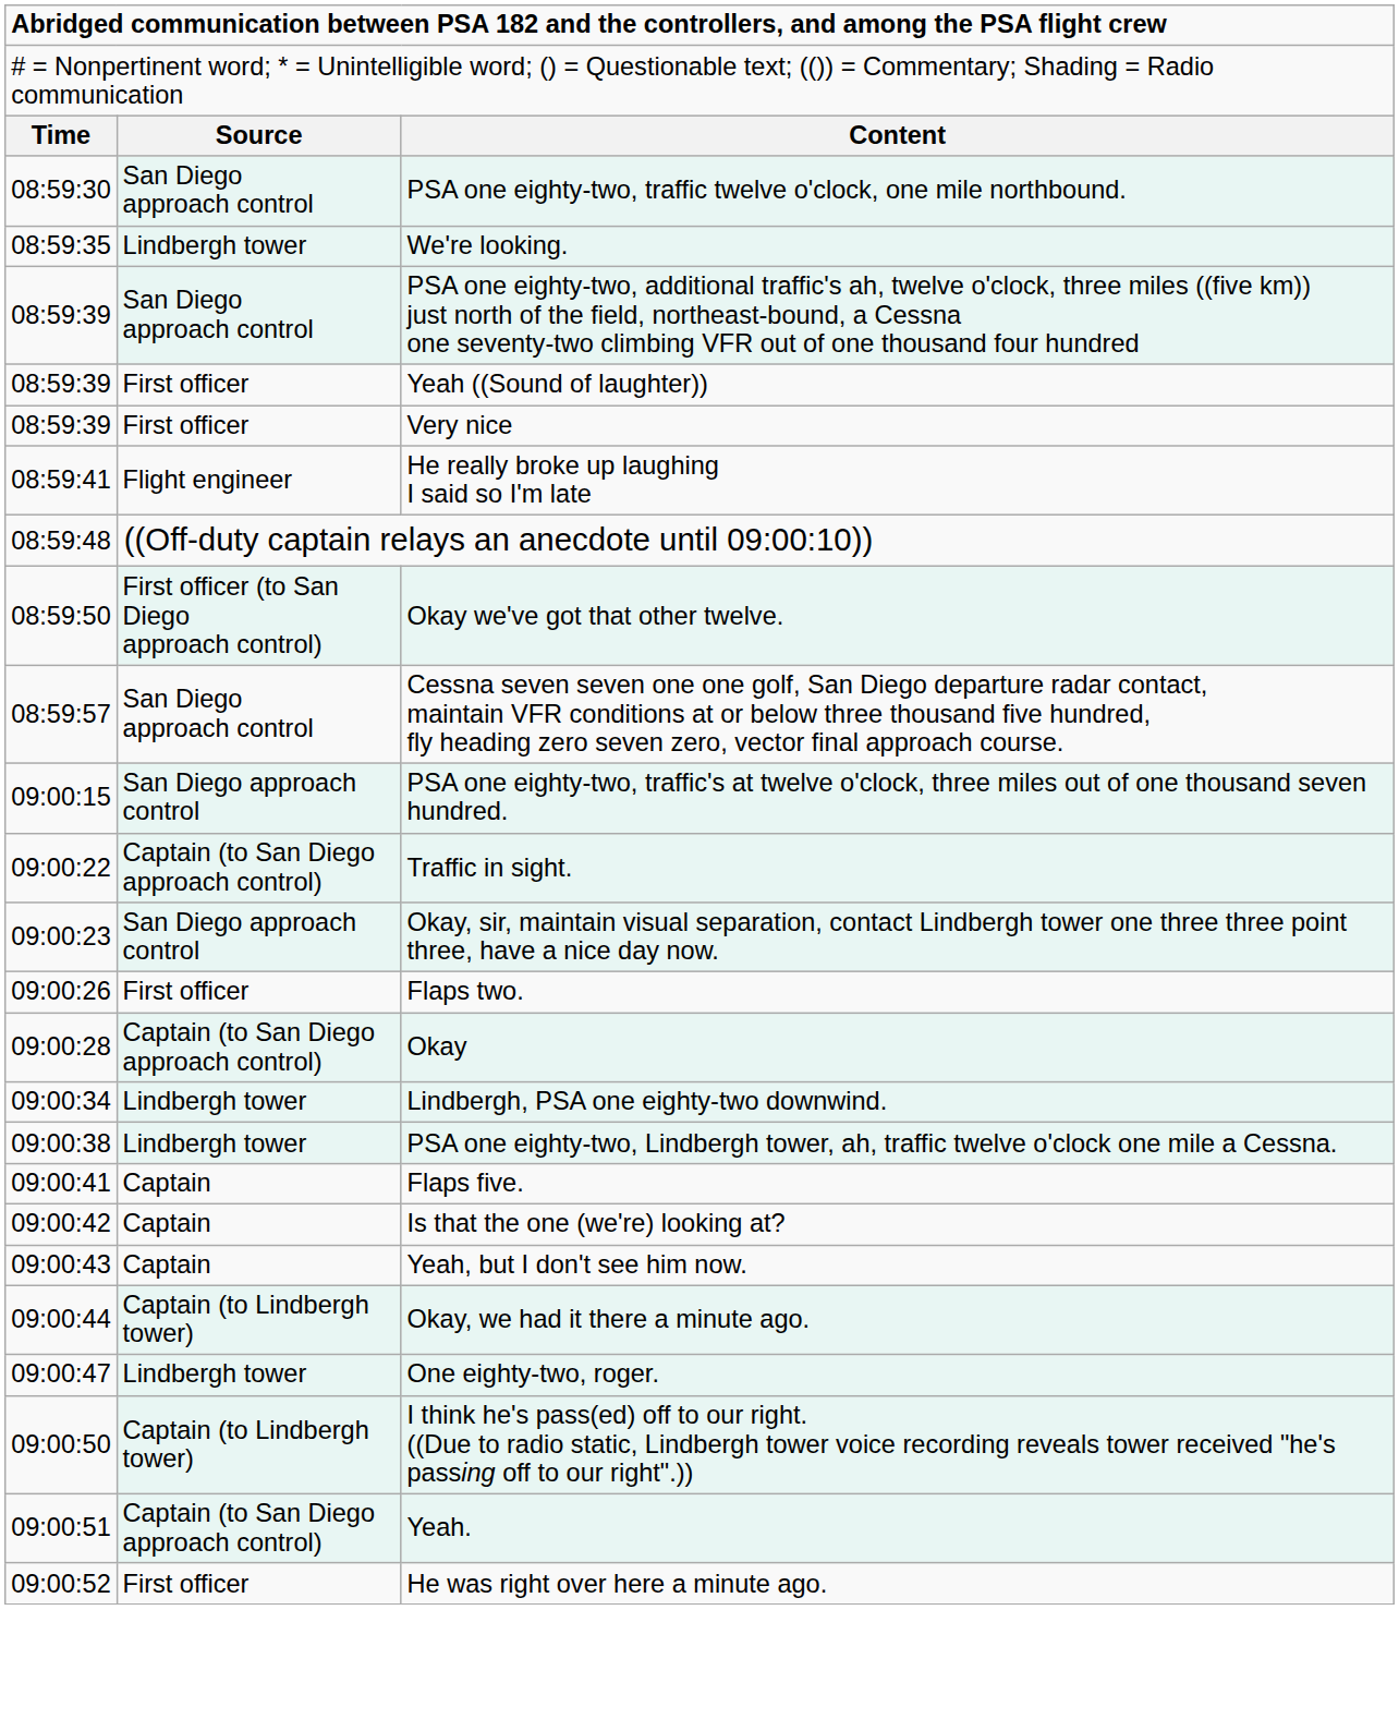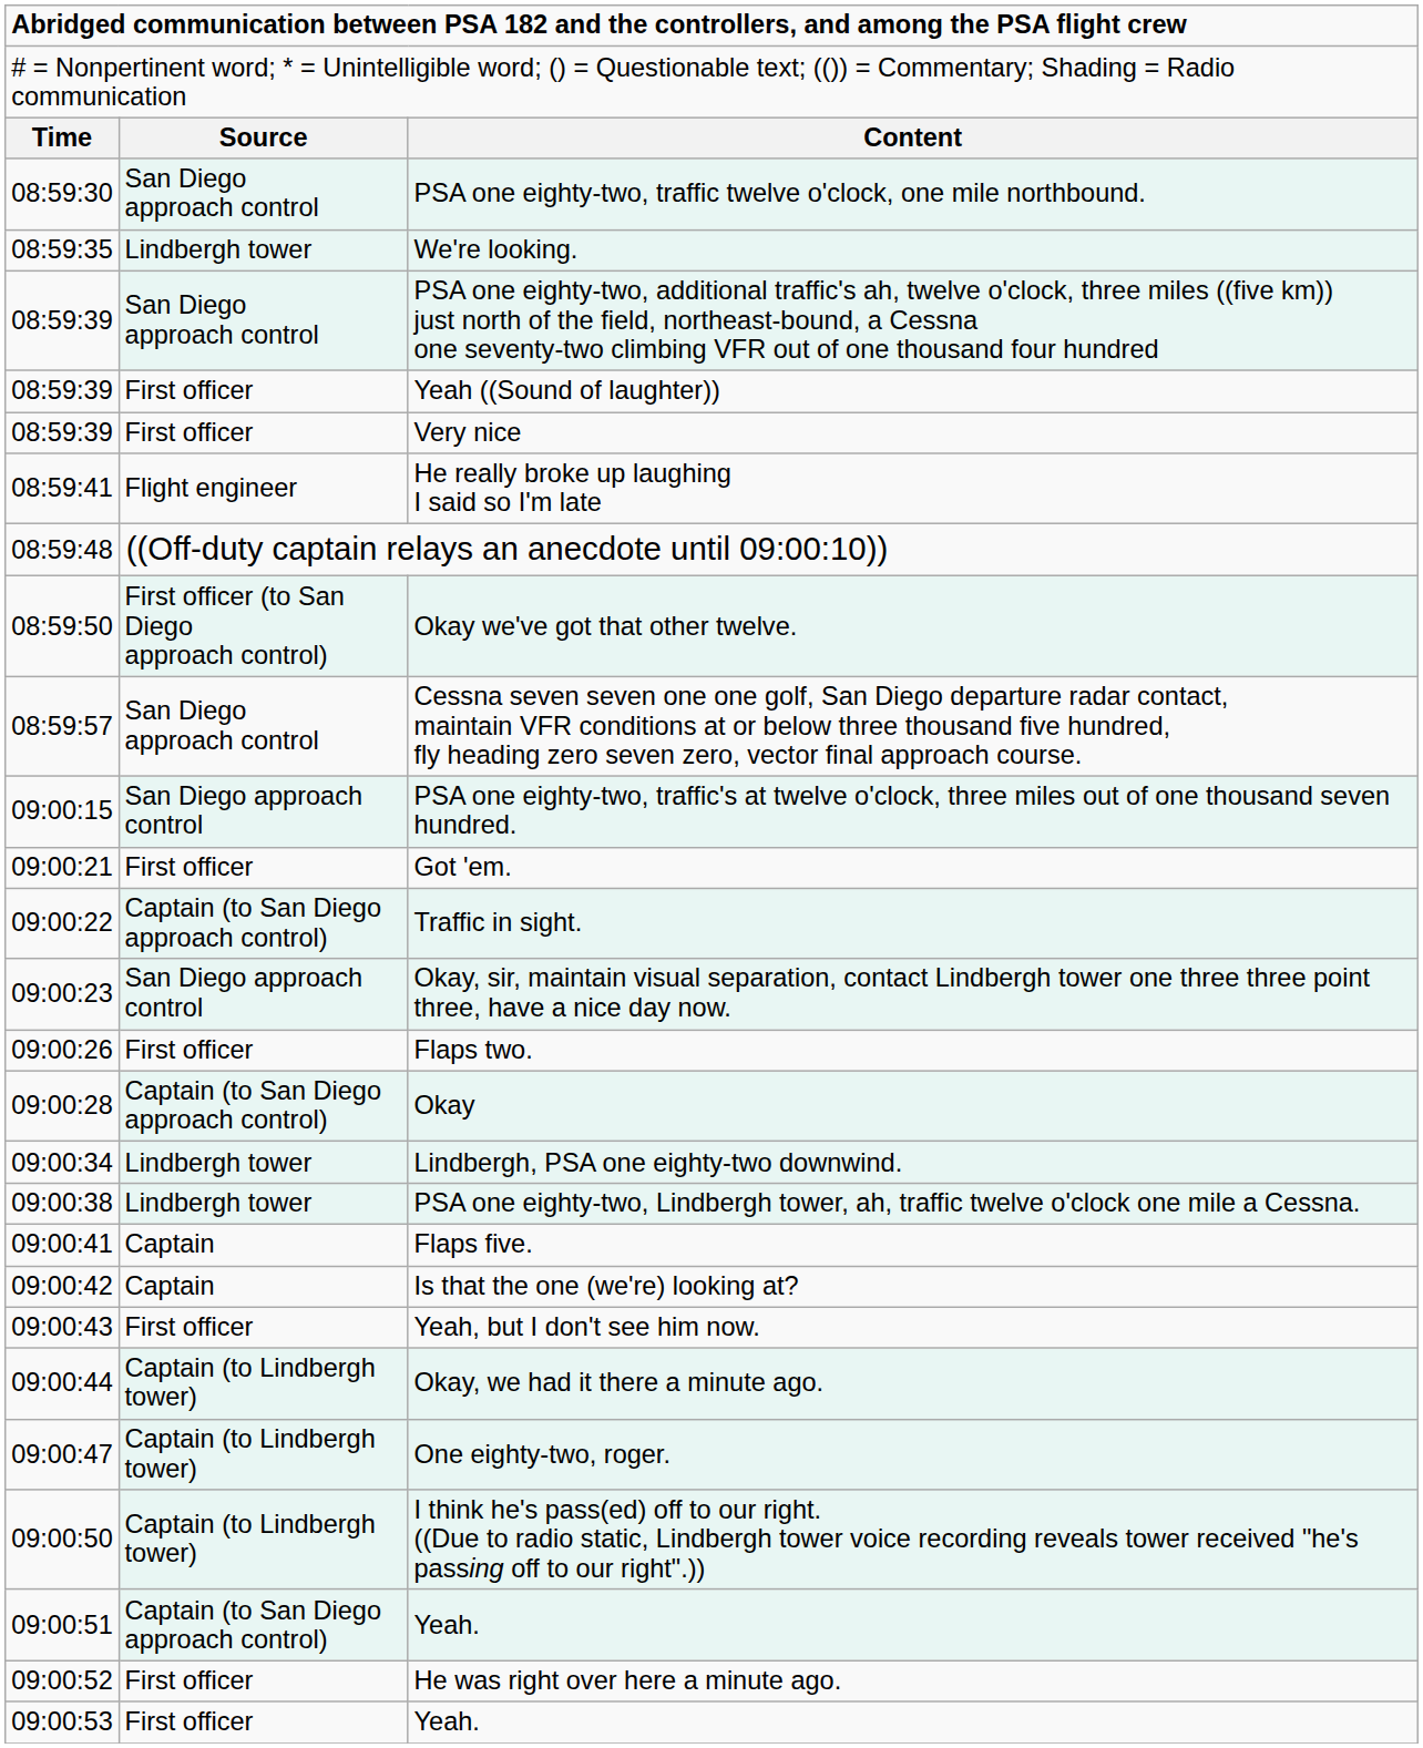+ row: 09:00:21 | First officer | Got 'em.
Yeah, but I don't see him now. | column 2: Captain -> First officer
One eighty-two, roger. | column 2: Lindbergh tower -> Captain (to Lindbergh tower)
+ row: 09:00:53 | First officer | Yeah.
